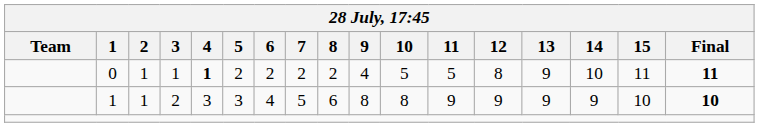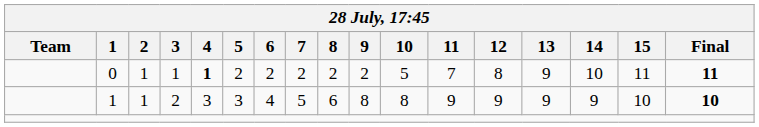0 | 9: 4 -> 2
0 | 11: 5 -> 7
